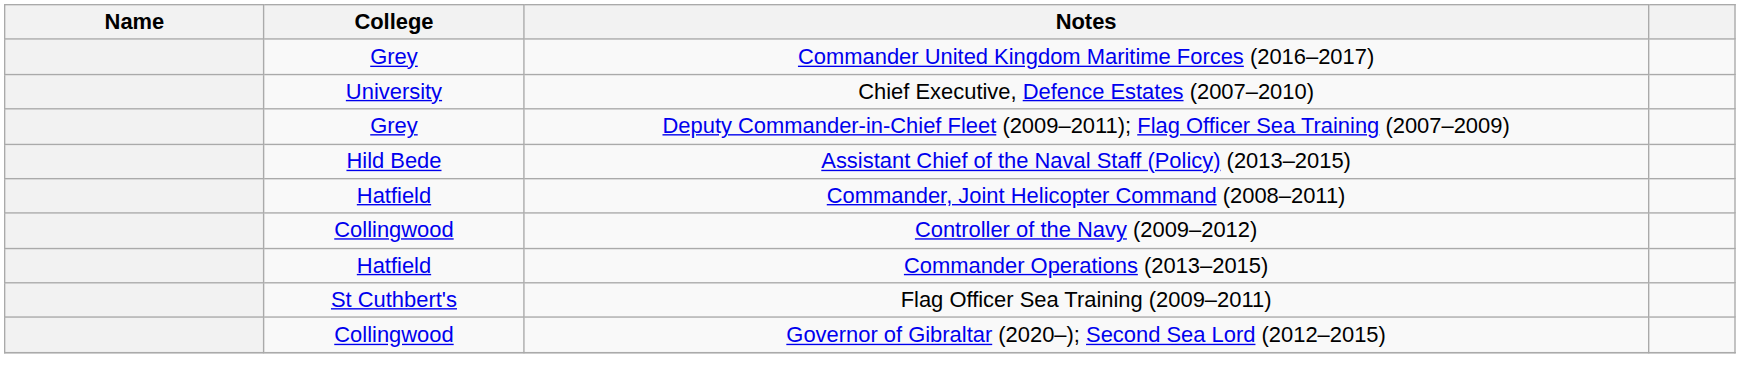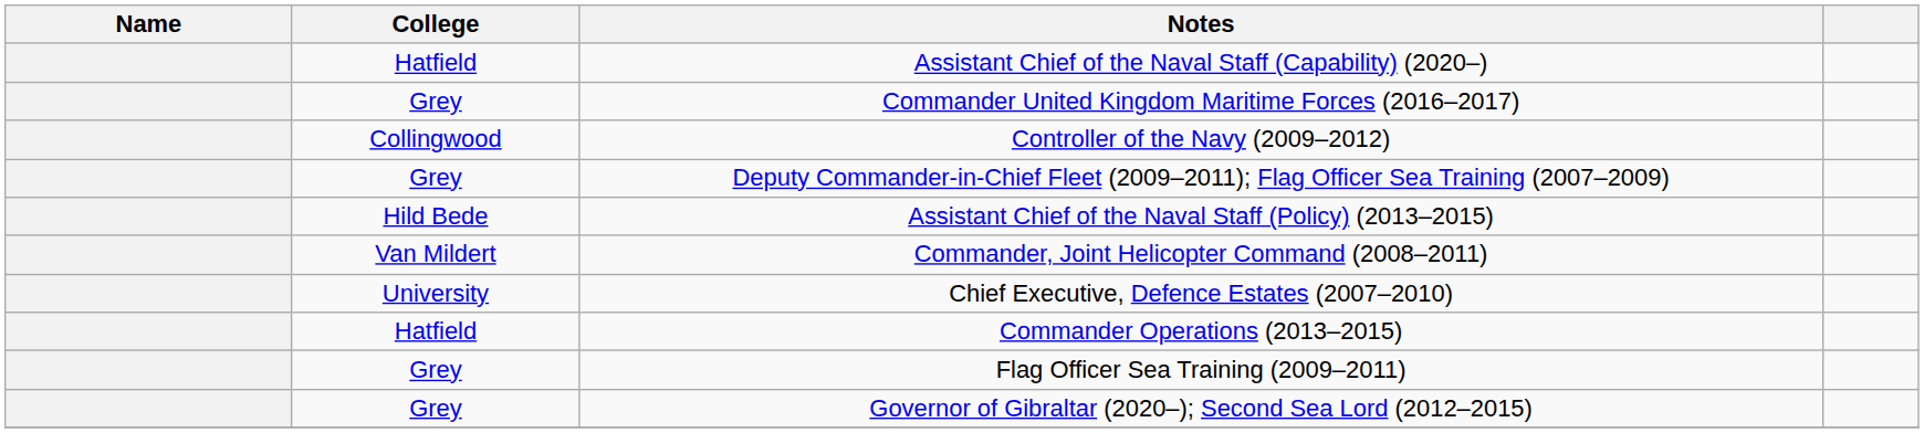+ row: Hatfield | Assistant Chief of the Naval Staff (Capability) (2020–)
rows swapped: Controller of the Navy (2009–2012) <-> Chief Executive, Defence Estates (2007–2010)
Commander, Joint Helicopter Command (2008–2011) | College: Hatfield -> Van Mildert
Flag Officer Sea Training (2009–2011) | College: St Cuthbert's -> Grey
Governor of Gibraltar (2020–); Second Sea Lord (2012–2015) | College: Collingwood -> Grey
